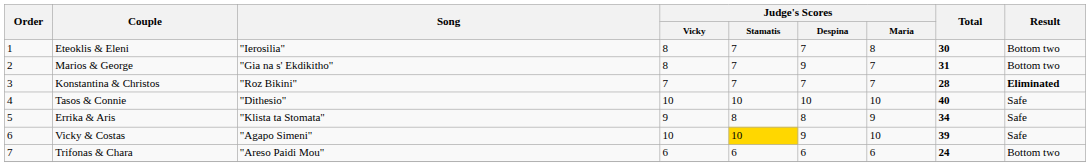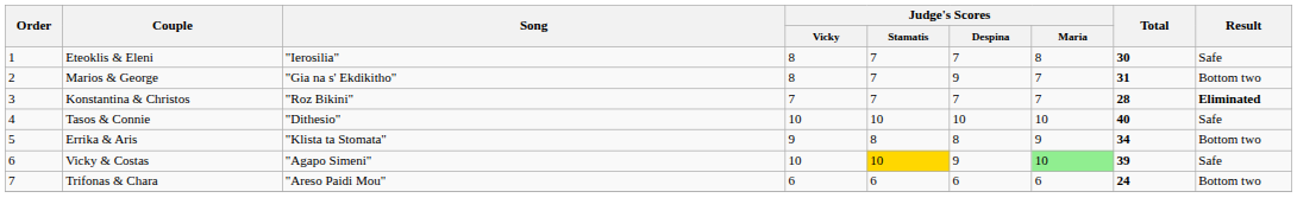Eteoklis & Eleni | Result: Bottom two -> Safe
Errika & Aris | Result: Safe -> Bottom two
Vicky & Costas | Judge's Scores / Maria: no background -> lightgreen background
